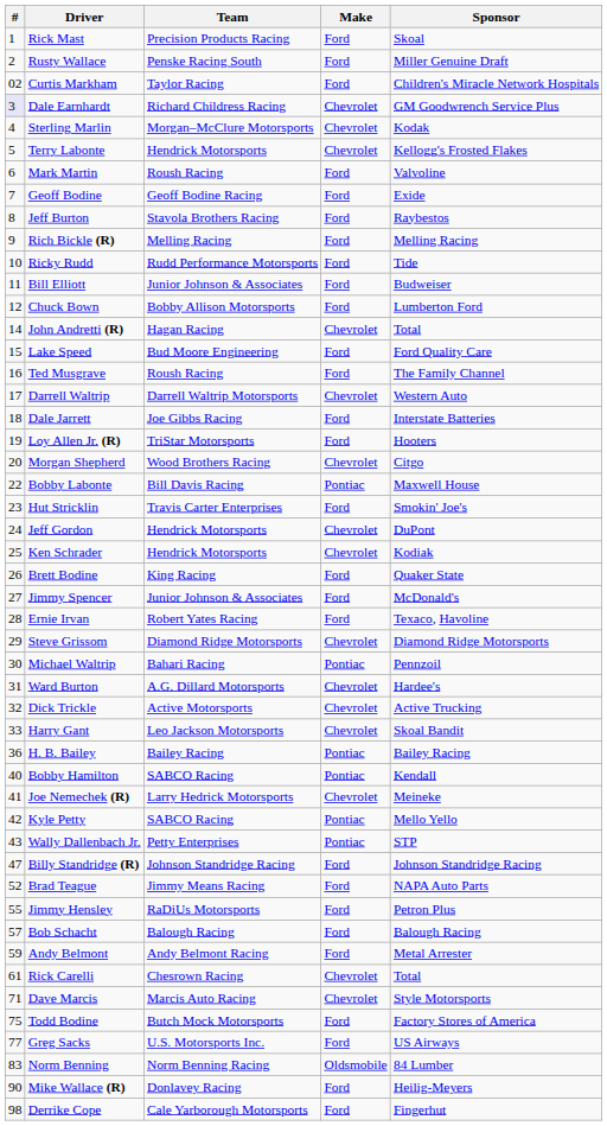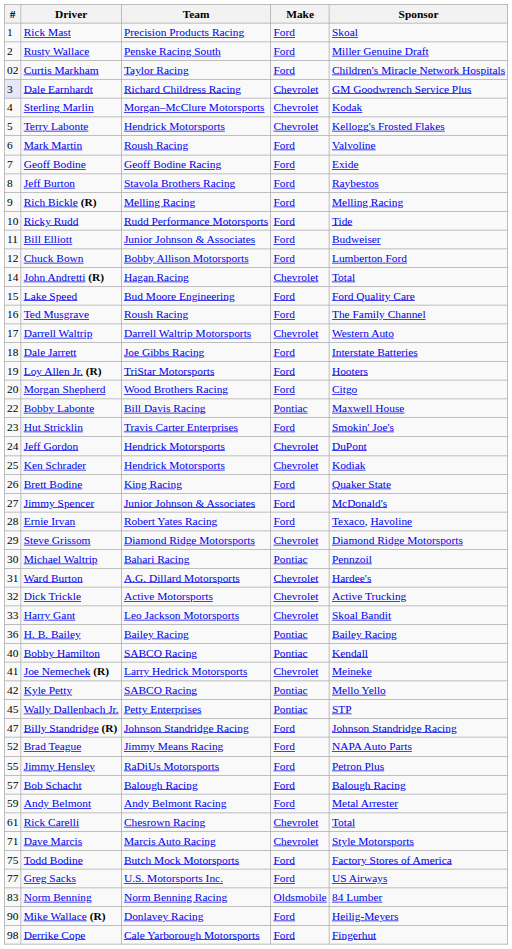Morgan Shepherd | Make: Chevrolet -> Ford
Wally Dallenbach Jr. | #: 43 -> 45
